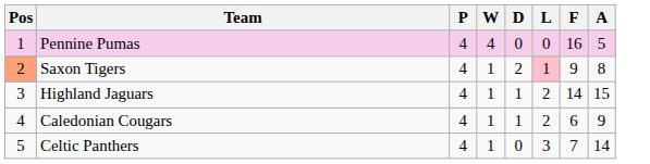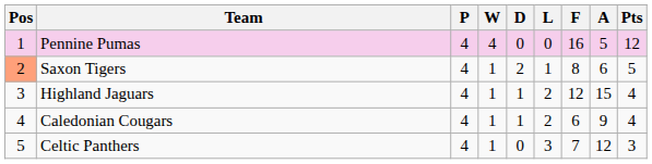+ column: Pts | 12 | 5 | 4 | 4 | 3
Saxon Tigers | L: pink background -> no background
Saxon Tigers | F: 9 -> 8
Saxon Tigers | A: 8 -> 6
Highland Jaguars | F: 14 -> 12
Celtic Panthers | A: 14 -> 12
